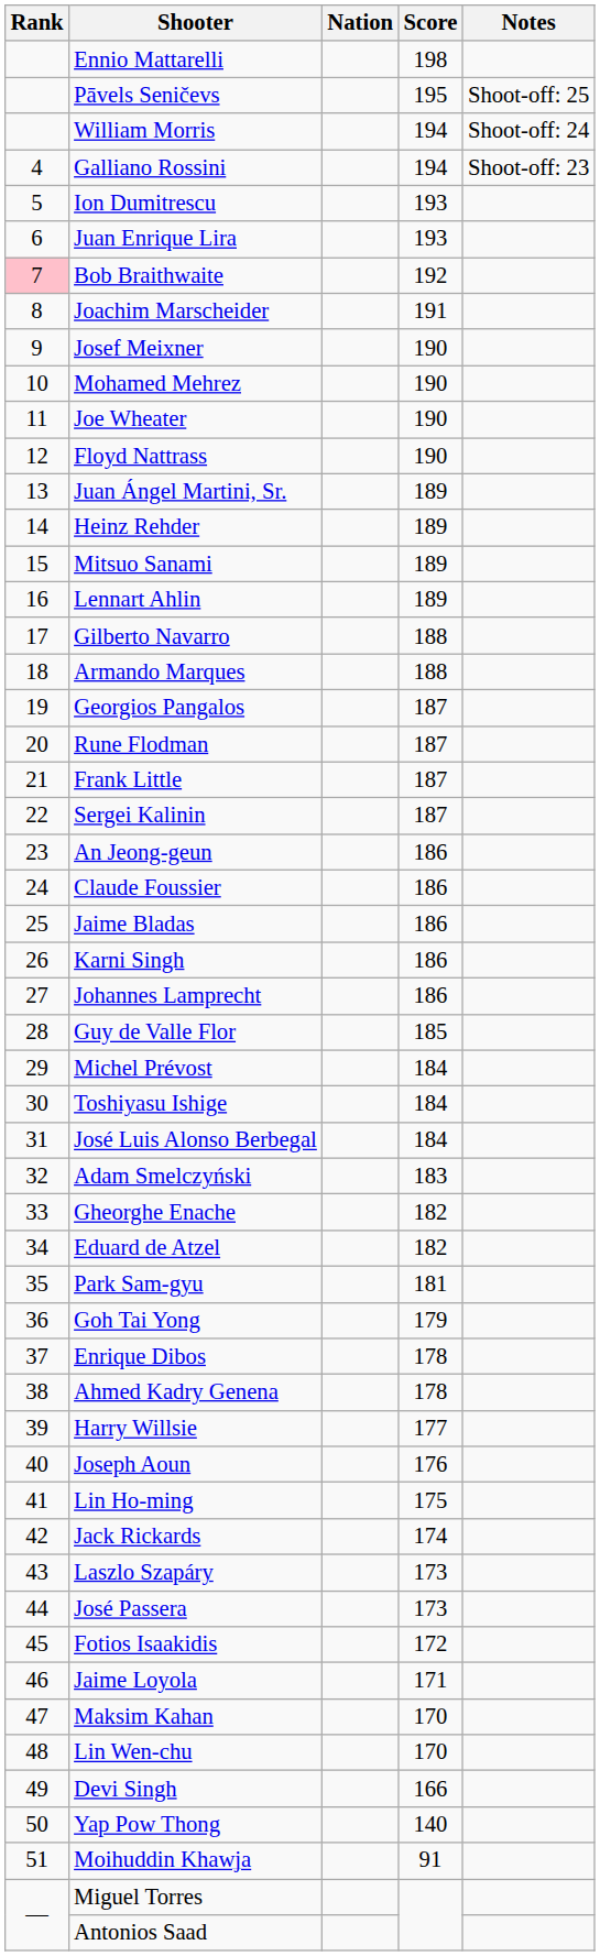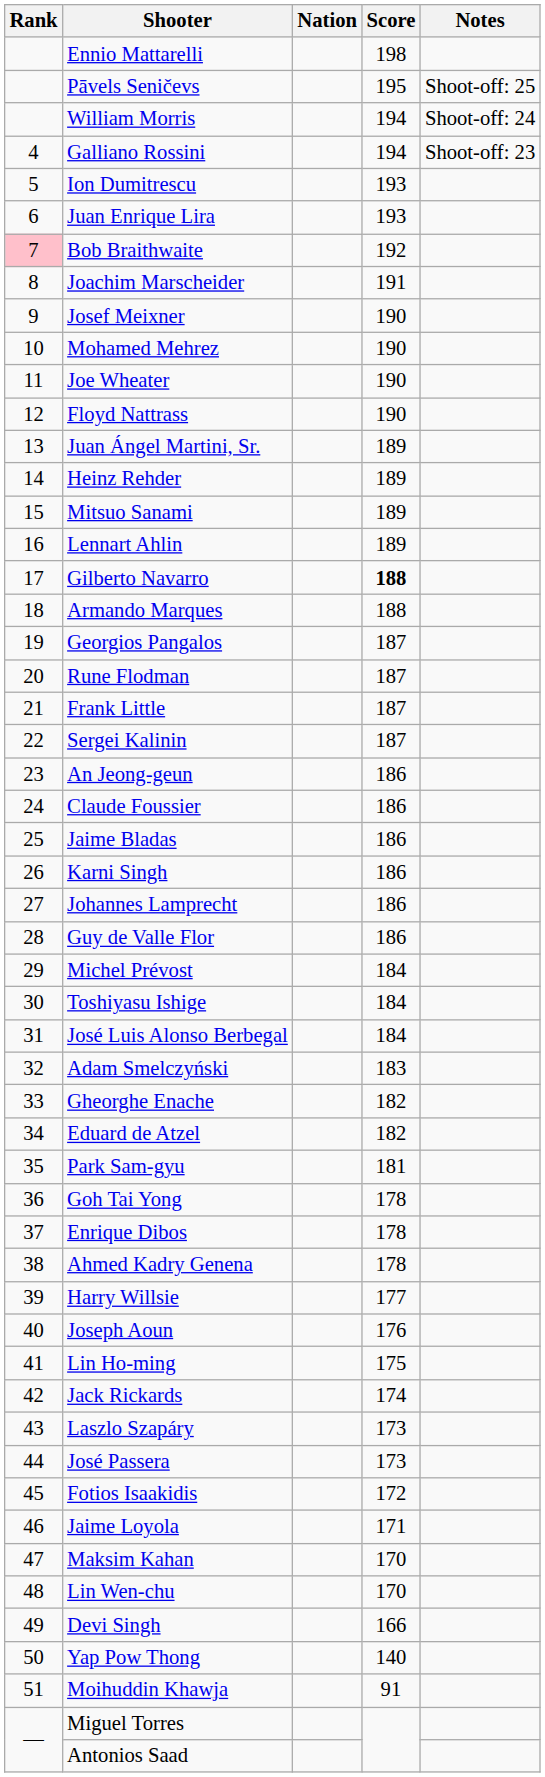Gilberto Navarro | Score: normal -> bold
Guy de Valle Flor | Score: 185 -> 186
Goh Tai Yong | Score: 179 -> 178
